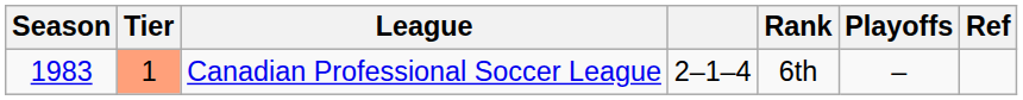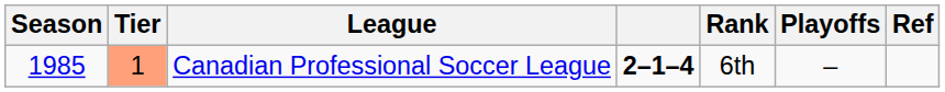Canadian Professional Soccer League | Season: 1983 -> 1985
Canadian Professional Soccer League | column 4: normal -> bold
